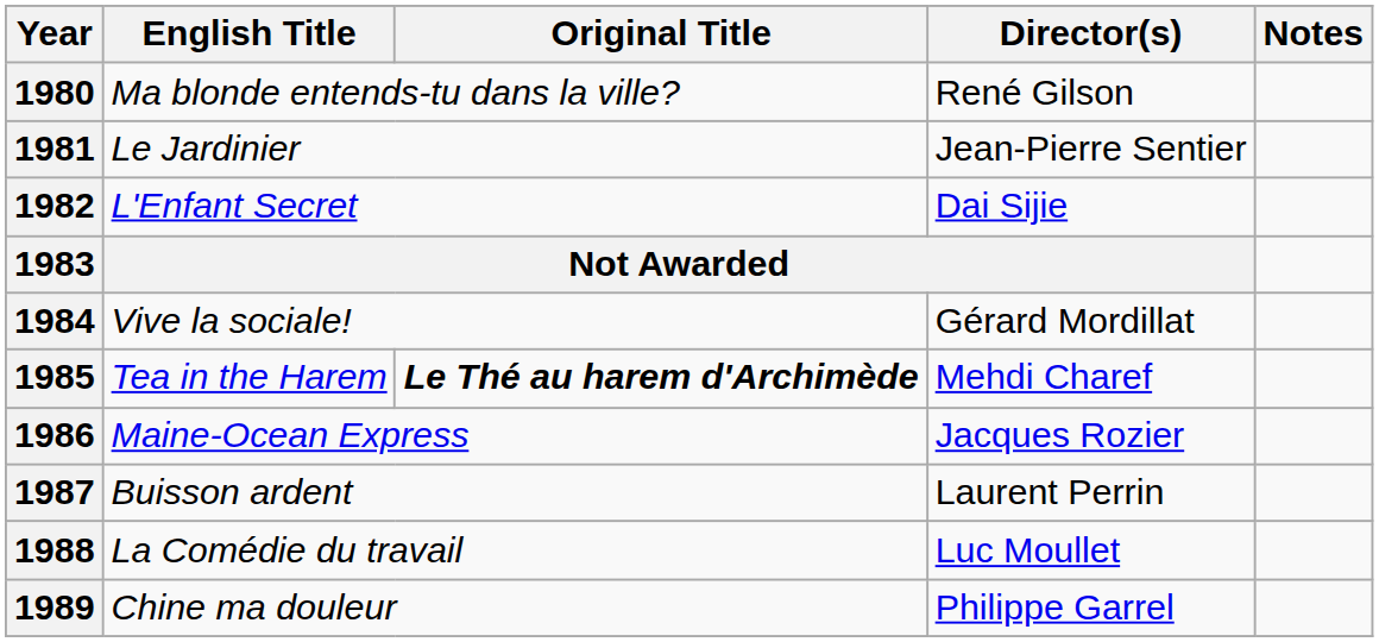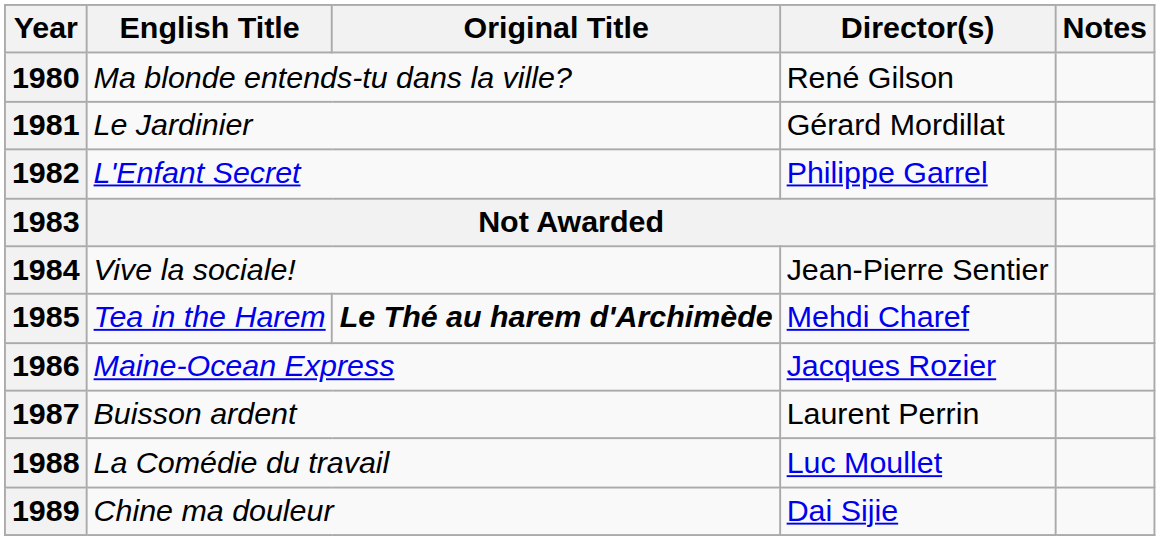1981 | Director(s): Jean-Pierre Sentier -> Gérard Mordillat
1982 | Director(s): Dai Sijie -> Philippe Garrel
1984 | Director(s): Gérard Mordillat -> Jean-Pierre Sentier
1989 | Director(s): Philippe Garrel -> Dai Sijie
